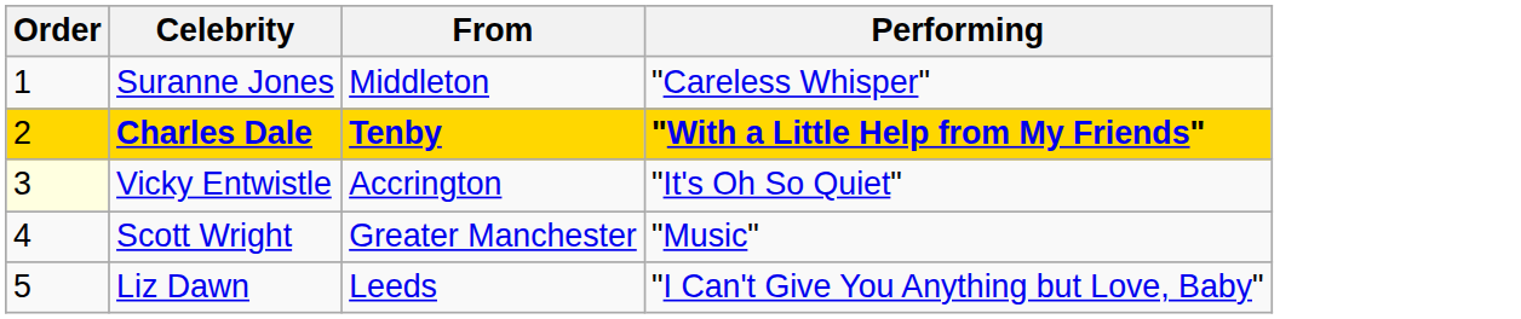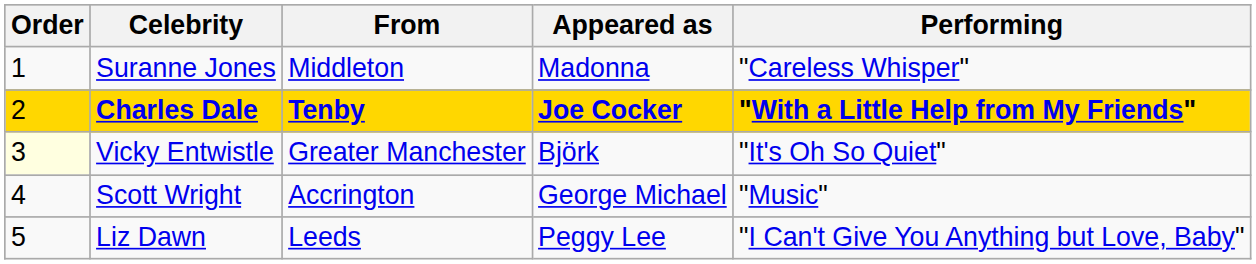+ column: Appeared as | Madonna | Joe Cocker | Björk | George Michael | Peggy Lee
Vicky Entwistle | From: Accrington -> Greater Manchester
Scott Wright | From: Greater Manchester -> Accrington
